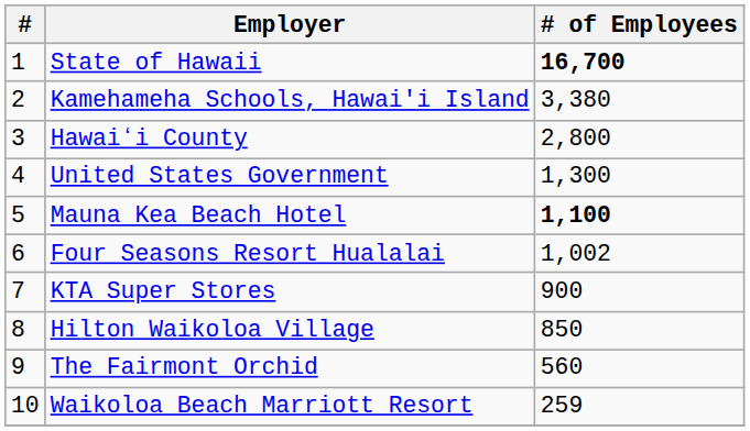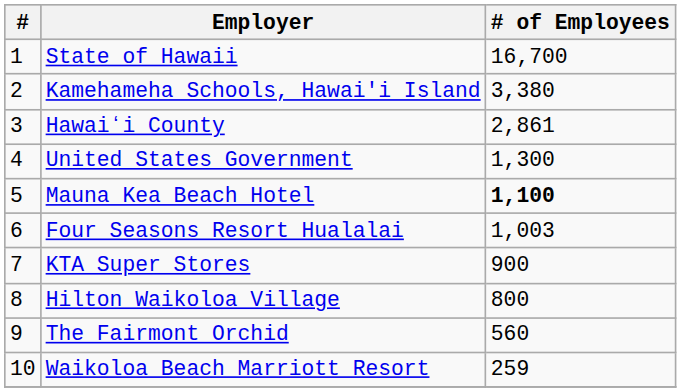State of Hawaii | # of Employees: bold -> normal
Hawaiʻi County | # of Employees: 2,800 -> 2,861
Four Seasons Resort Hualalai | # of Employees: 1,002 -> 1,003
Hilton Waikoloa Village | # of Employees: 850 -> 800
